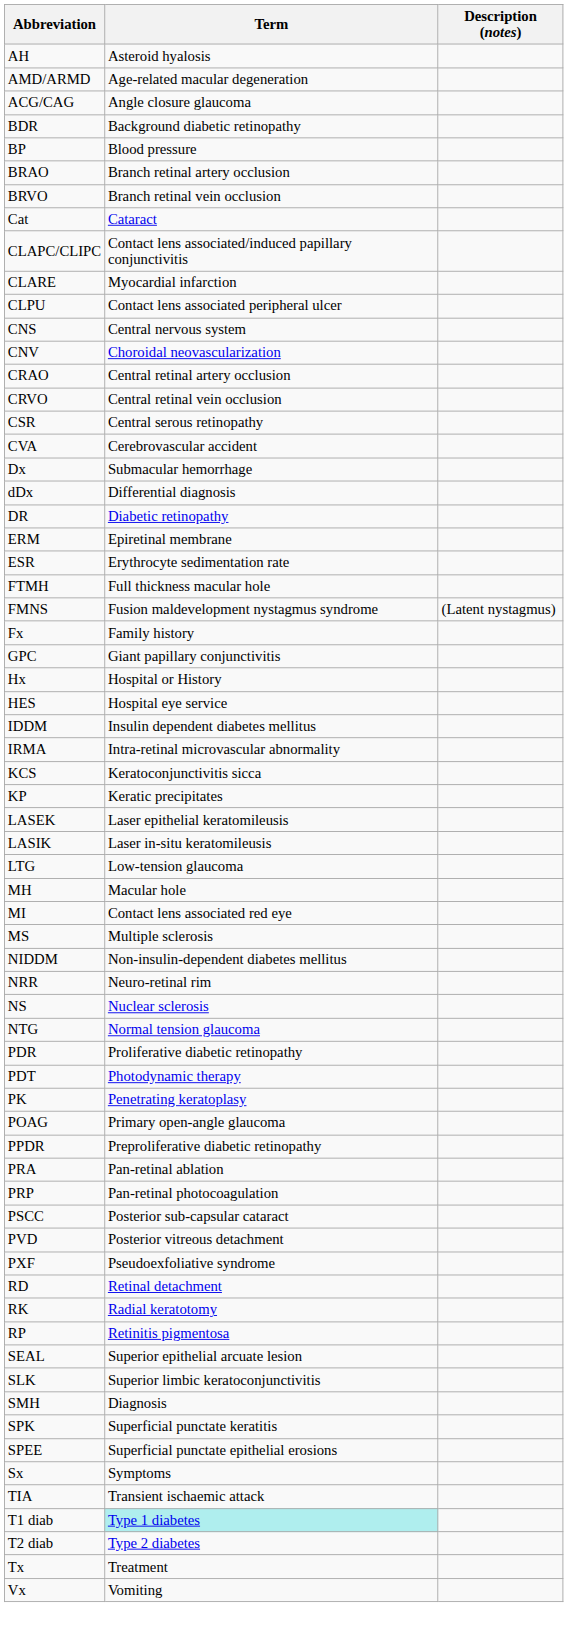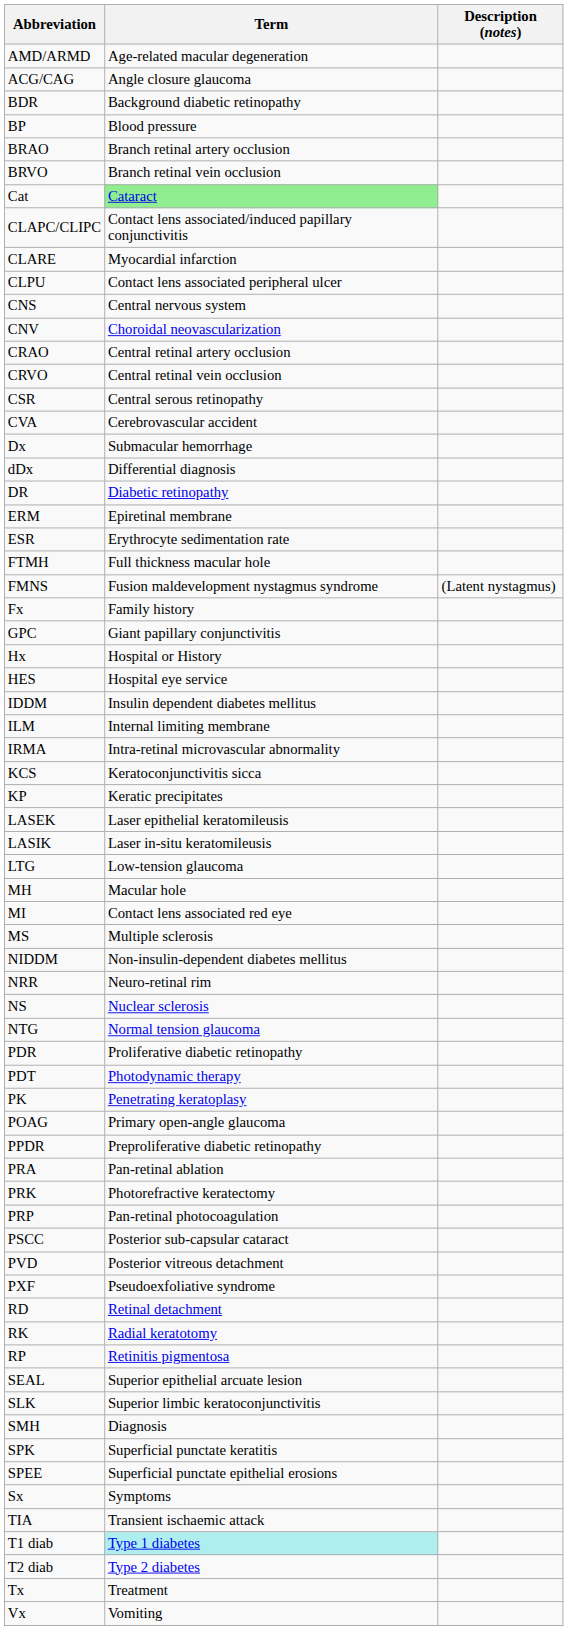- row: AH | Asteroid hyalosis
Cat | Term: no background -> lightgreen background
+ row: ILM | Internal limiting membrane
+ row: PRK | Photorefractive keratectomy
